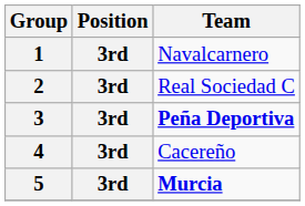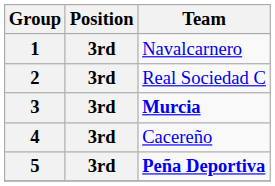3 | Team: Peña Deportiva -> Murcia
5 | Team: Murcia -> Peña Deportiva
